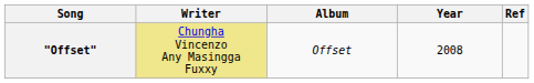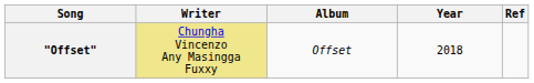"Offset" | Year: 2008 -> 2018
